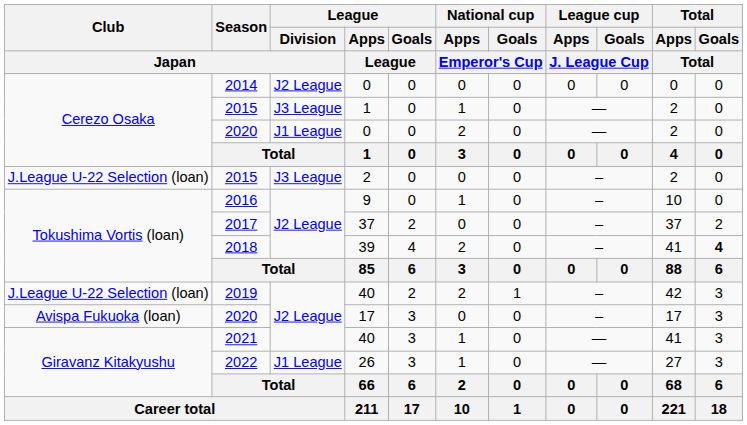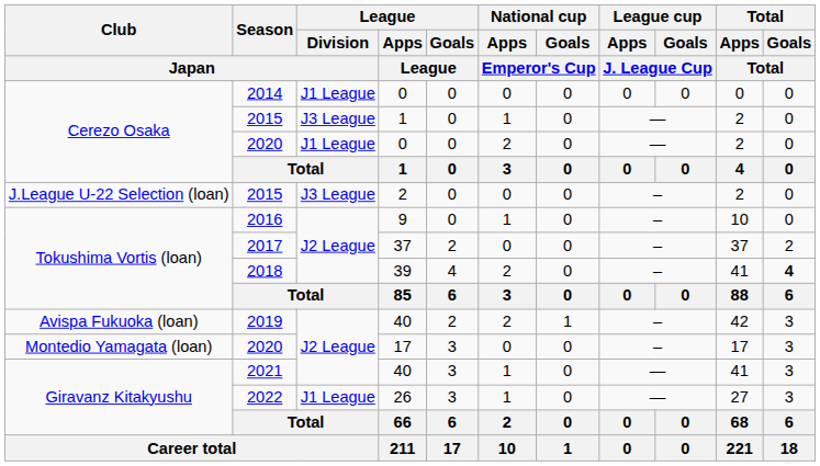2014 | League / Division / Japan: J2 League -> J1 League
2019 | Club / Japan: J.League U-22 Selection (loan) -> Avispa Fukuoka (loan)
2020 / 17 | Club / Japan: Avispa Fukuoka (loan) -> Montedio Yamagata (loan)
